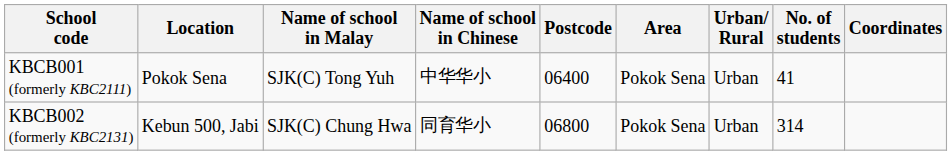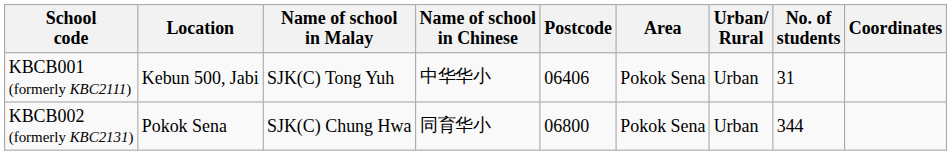KBCB001 (formerly KBC2111) | Location: Pokok Sena -> Kebun 500, Jabi
KBCB001 (formerly KBC2111) | Postcode: 06400 -> 06406
KBCB001 (formerly KBC2111) | No. of students: 41 -> 31
KBCB002 (formerly KBC2131) | Location: Kebun 500, Jabi -> Pokok Sena
KBCB002 (formerly KBC2131) | No. of students: 314 -> 344
